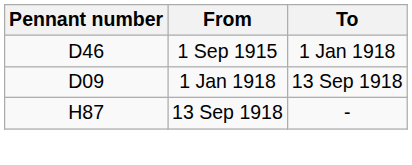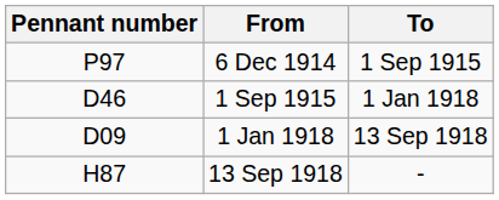+ row: P97 | 6 Dec 1914 | 1 Sep 1915
